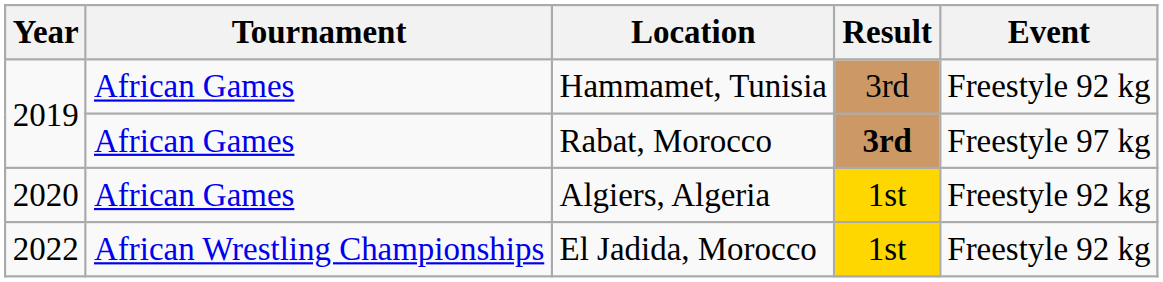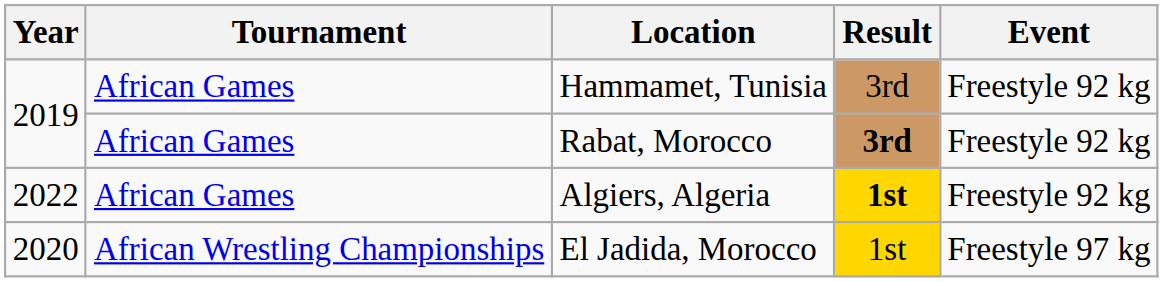Rabat, Morocco | Event: Freestyle 97 kg -> Freestyle 92 kg
Algiers, Algeria | Year: 2020 -> 2022
Algiers, Algeria | Result: normal -> bold
El Jadida, Morocco | Year: 2022 -> 2020
El Jadida, Morocco | Event: Freestyle 92 kg -> Freestyle 97 kg
